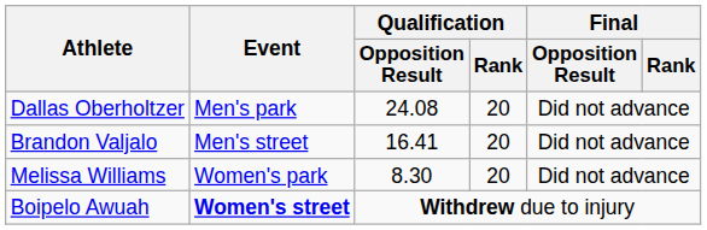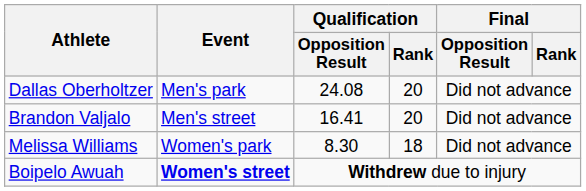Melissa Williams | Qualification / Rank: 20 -> 18
